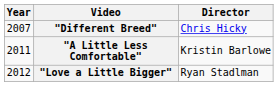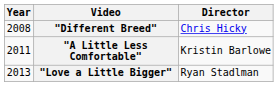"Different Breed" | Year: 2007 -> 2008
"Love a Little Bigger" | Year: 2012 -> 2013
